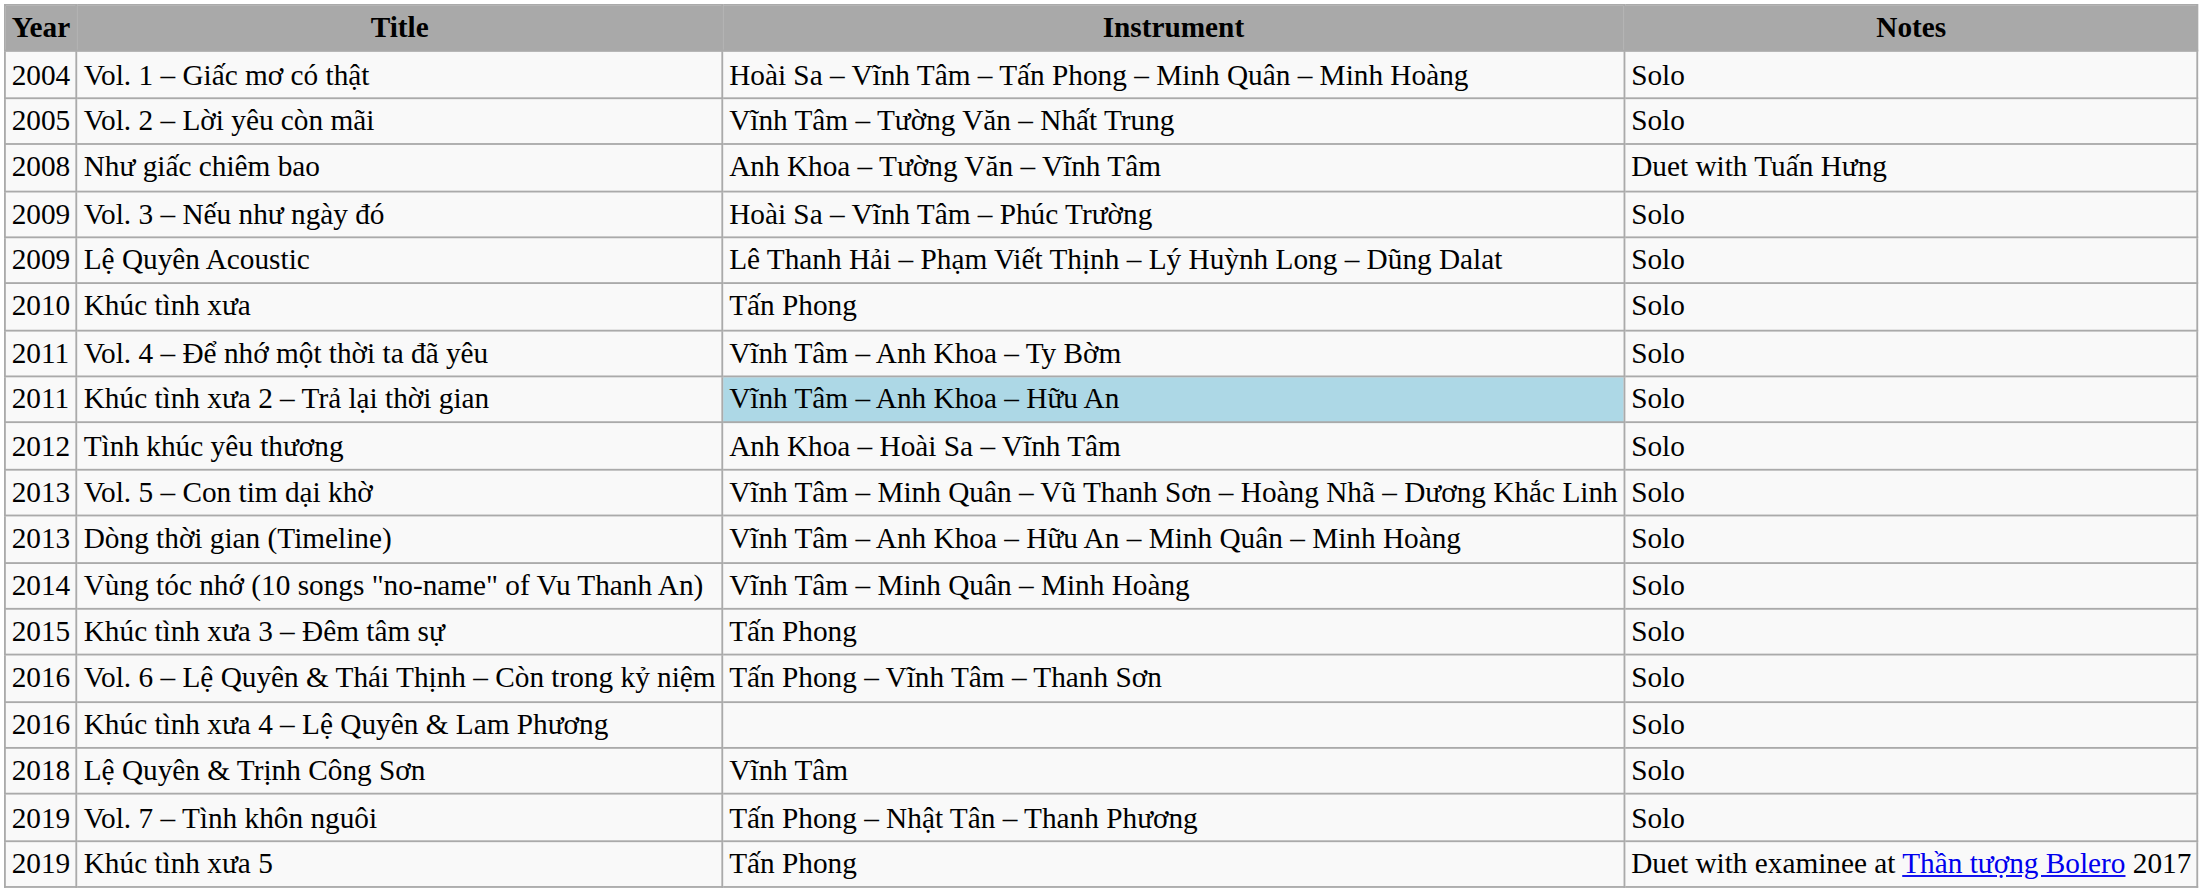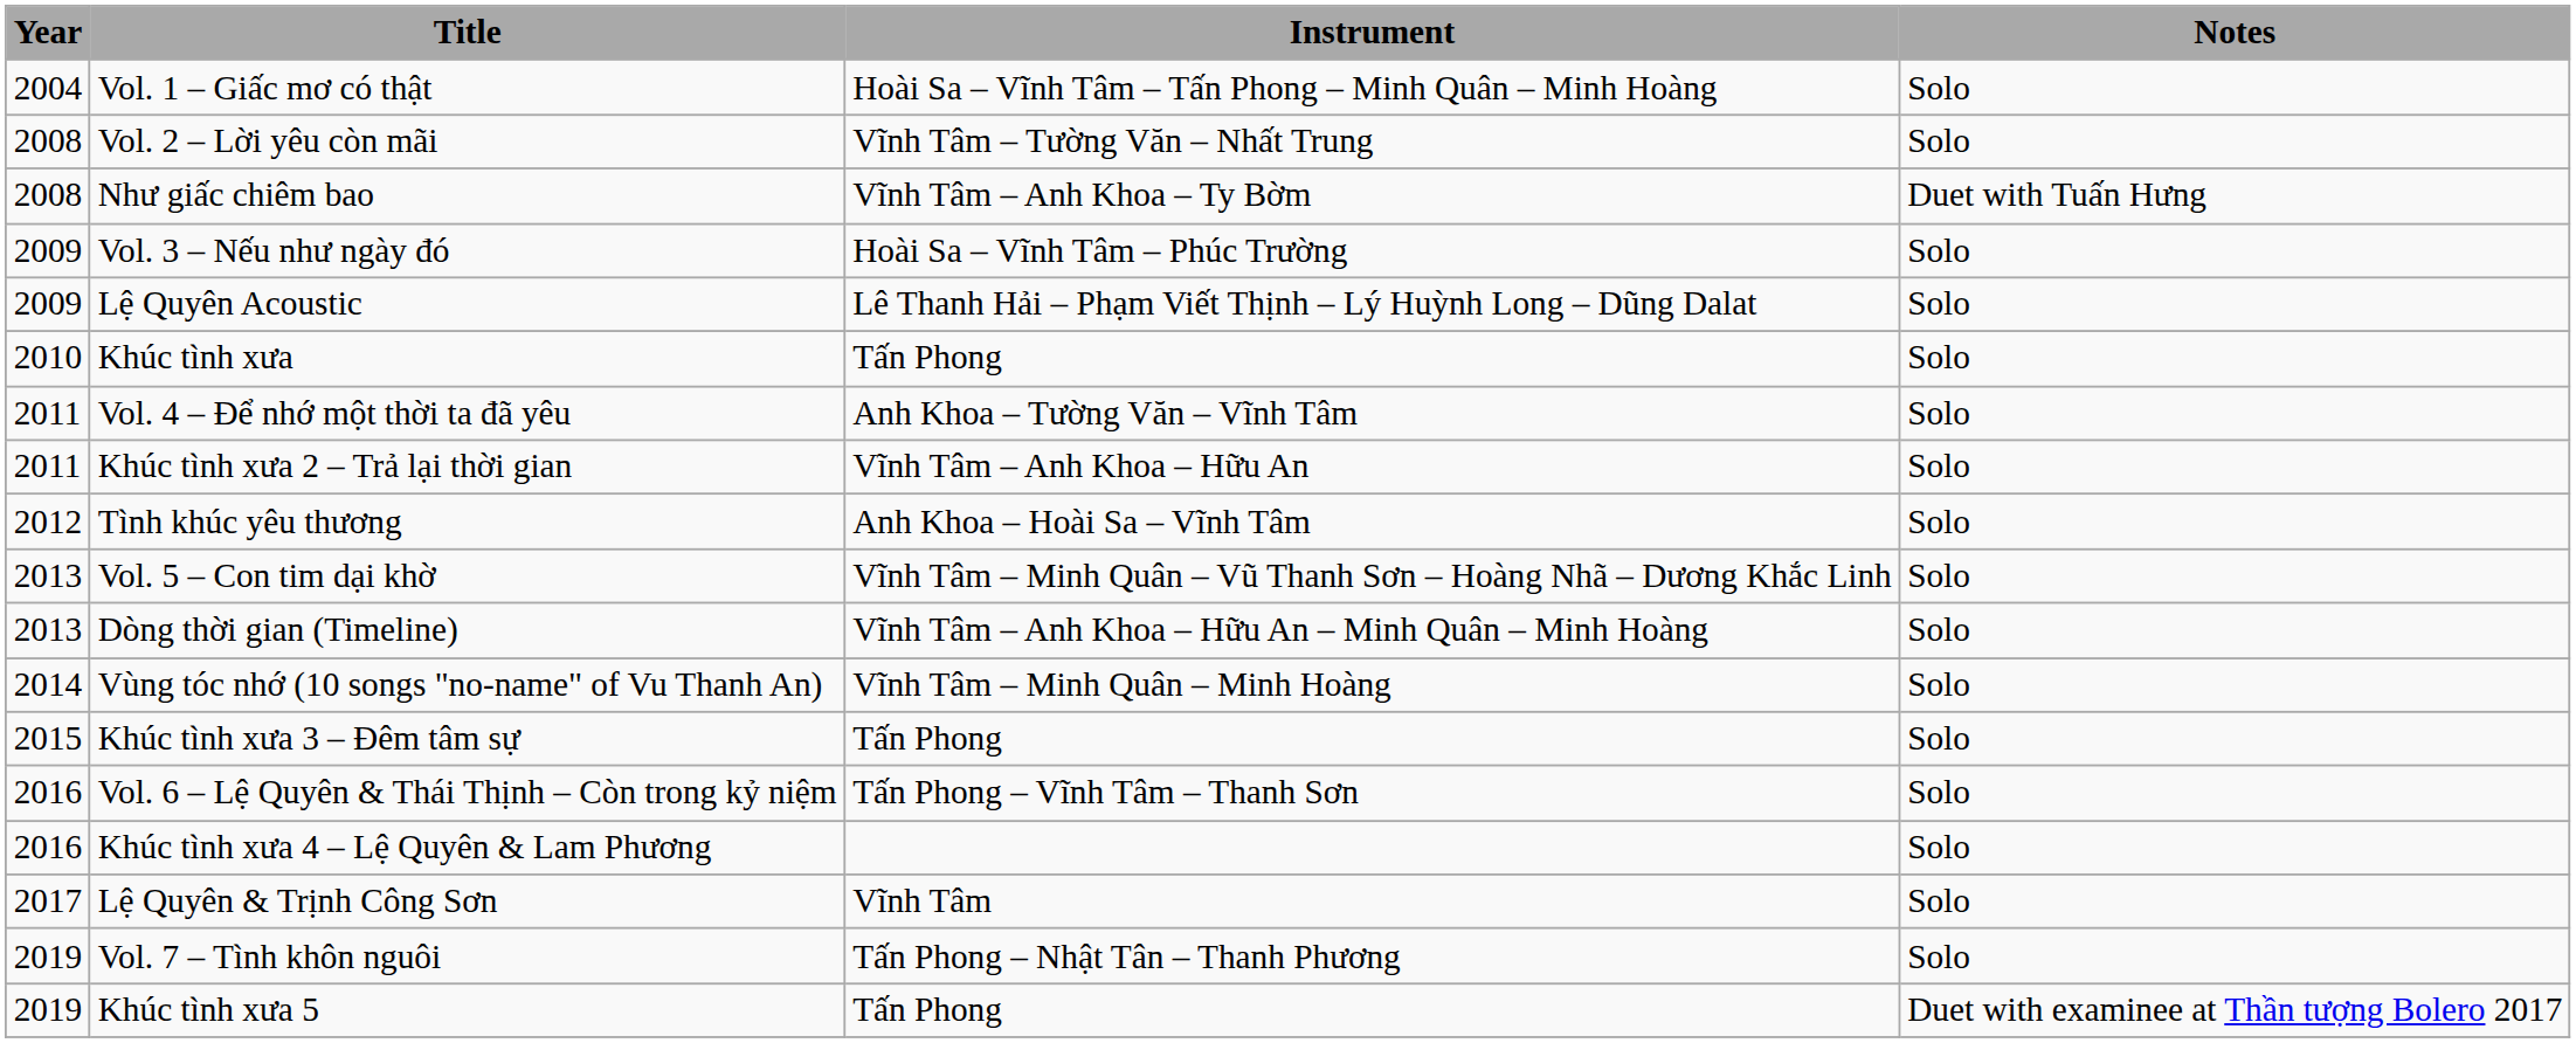Vol. 2 – Lời yêu còn mãi | Year: 2005 -> 2008
Như giấc chiêm bao | Instrument: Anh Khoa – Tường Văn – Vĩnh Tâm -> Vĩnh Tâm – Anh Khoa – Ty Bờm
Vol. 4 – Để nhớ một thời ta đã yêu | Instrument: Vĩnh Tâm – Anh Khoa – Ty Bờm -> Anh Khoa – Tường Văn – Vĩnh Tâm
Khúc tình xưa 2 – Trả lại thời gian | Instrument: lightblue background -> no background
Lệ Quyên & Trịnh Công Sơn | Year: 2018 -> 2017
